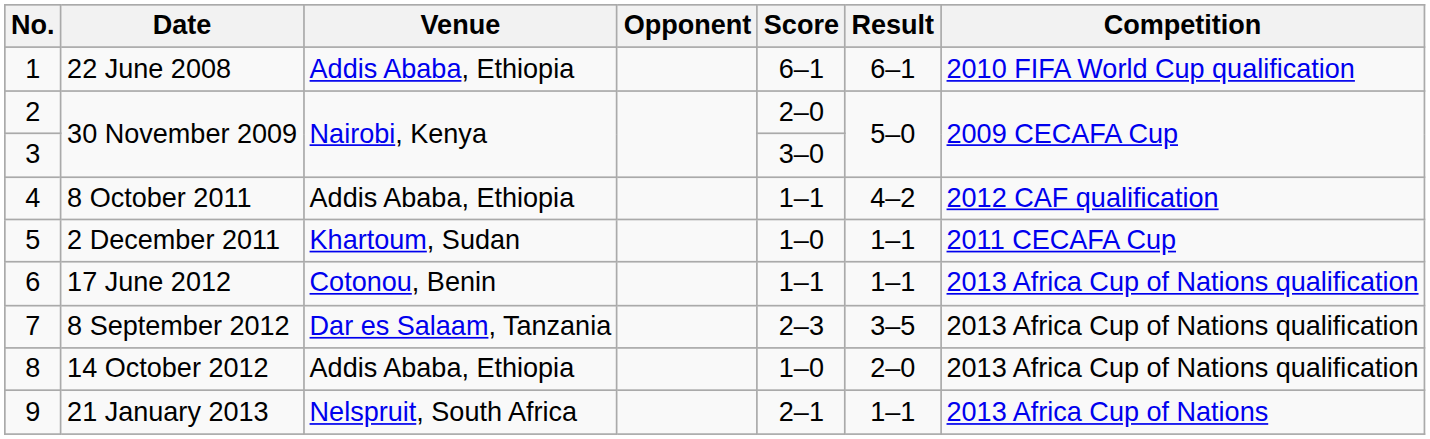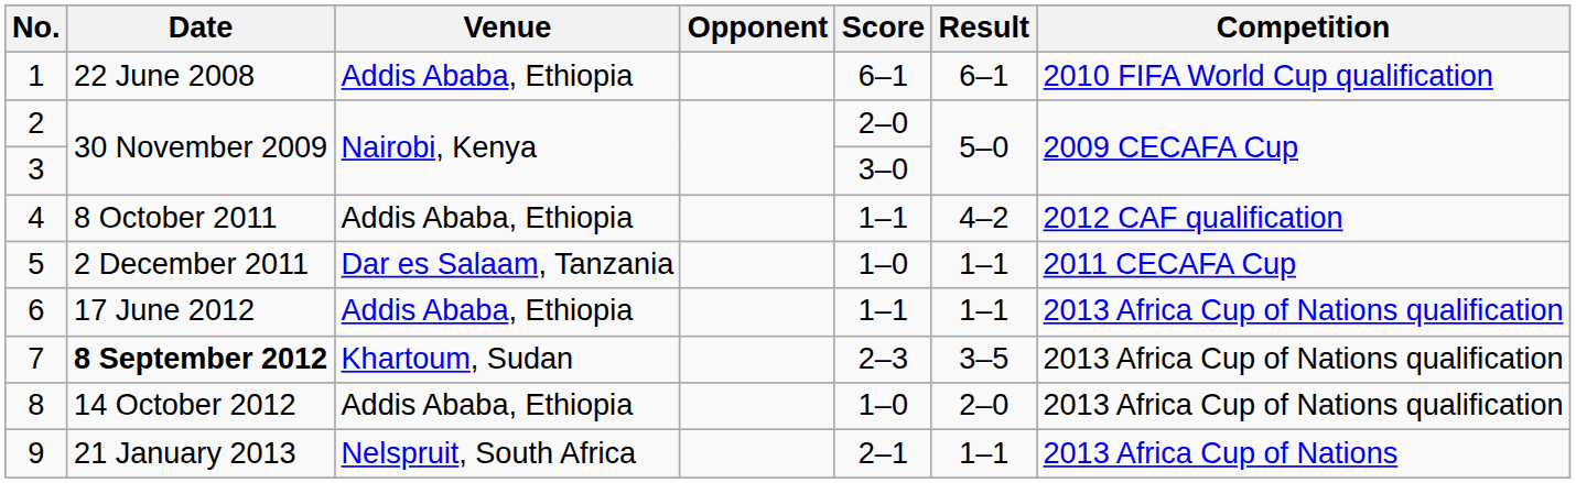5 | Venue: Khartoum, Sudan -> Dar es Salaam, Tanzania
6 | Venue: Cotonou, Benin -> Addis Ababa, Ethiopia
7 | Date: normal -> bold
7 | Venue: Dar es Salaam, Tanzania -> Khartoum, Sudan
